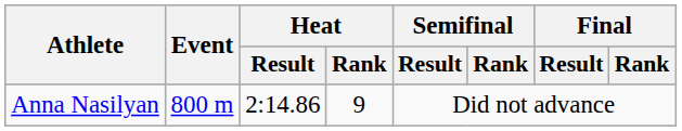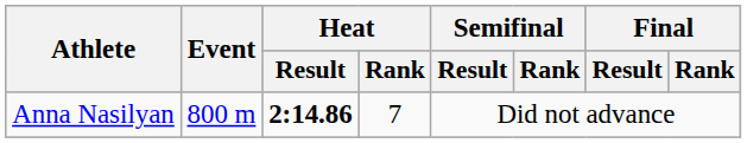Anna Nasilyan | Heat / Result: normal -> bold
Anna Nasilyan | Heat / Rank: 9 -> 7
